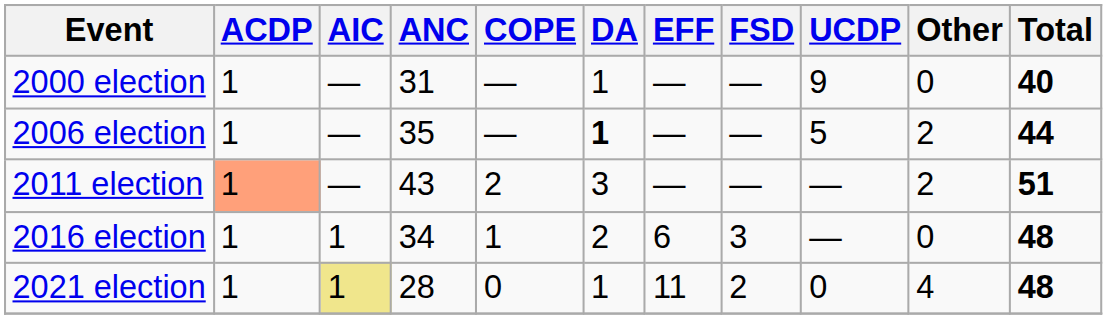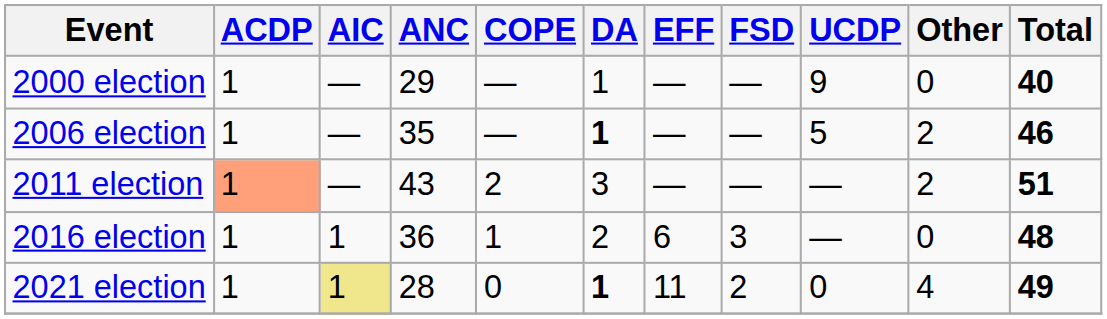2000 election | ANC: 31 -> 29
2006 election | Total: 44 -> 46
2016 election | ANC: 34 -> 36
2021 election | DA: normal -> bold
2021 election | Total: 48 -> 49
